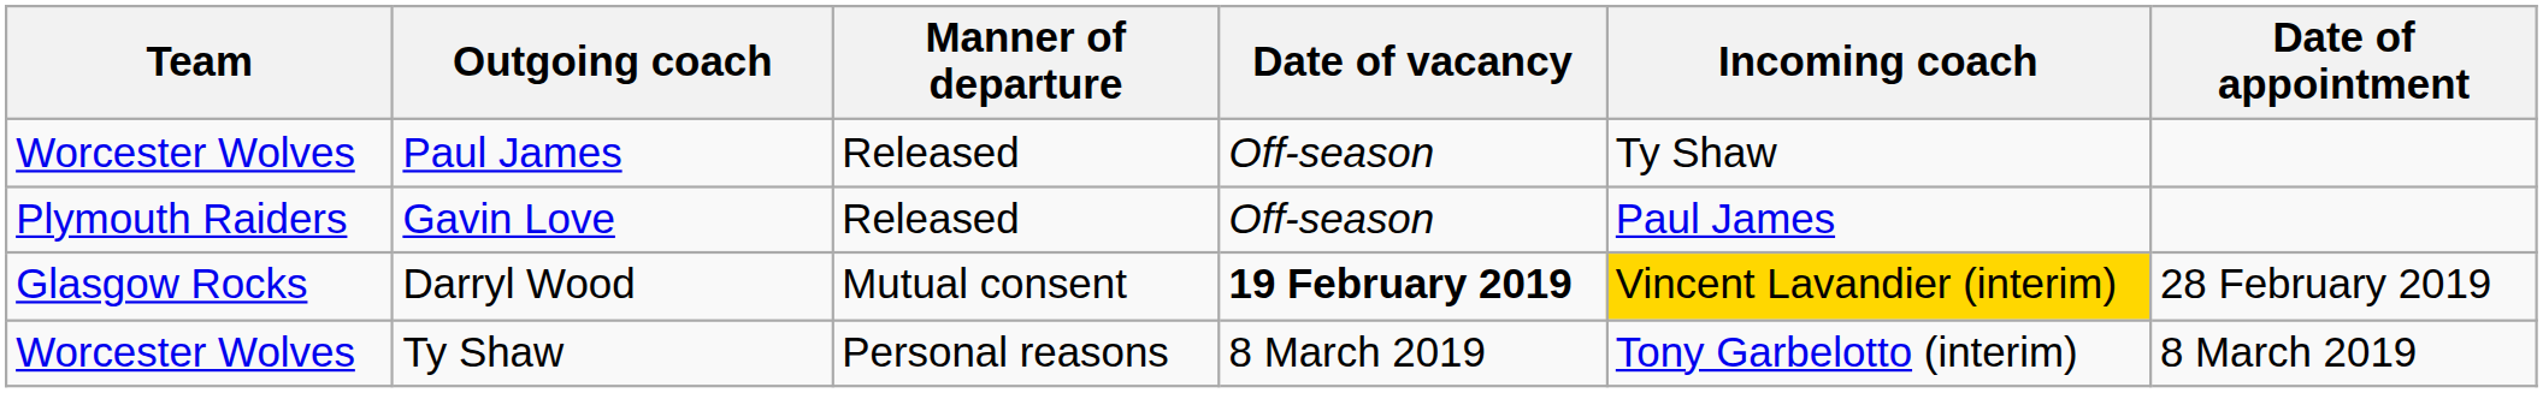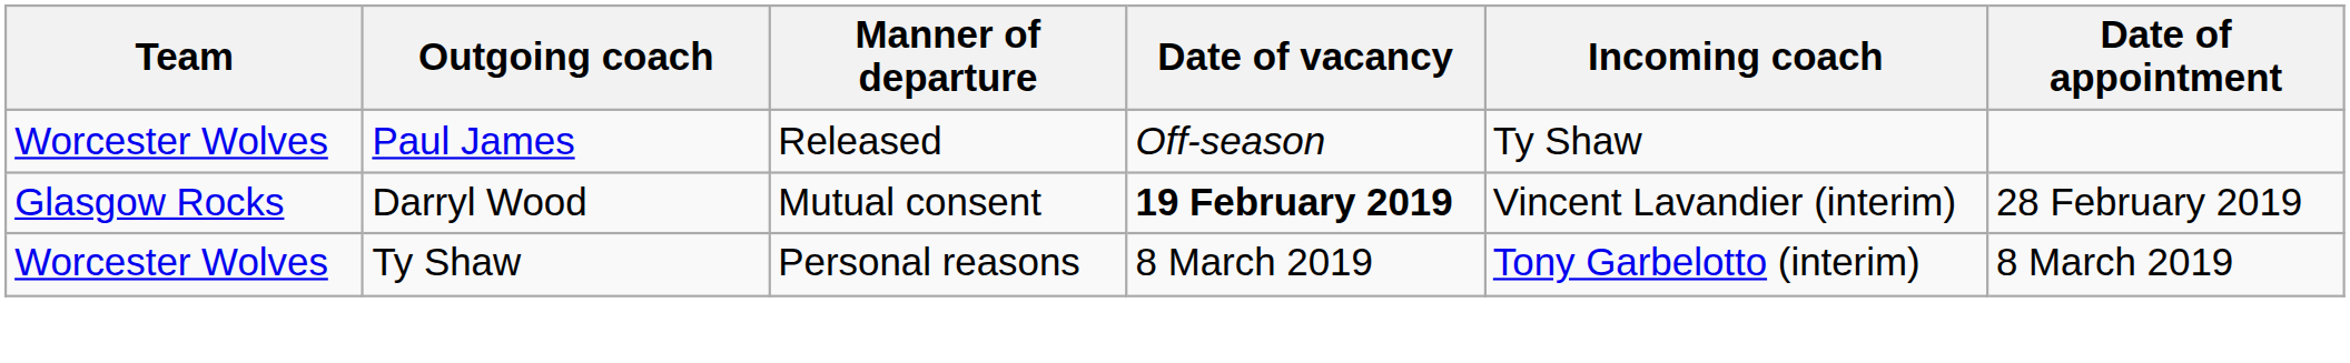- row: Plymouth Raiders | Gavin Love | Released | Off-season | Paul James
Darryl Wood | Incoming coach: gold background -> no background
